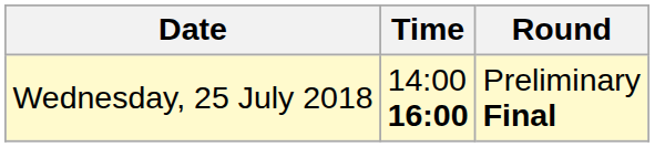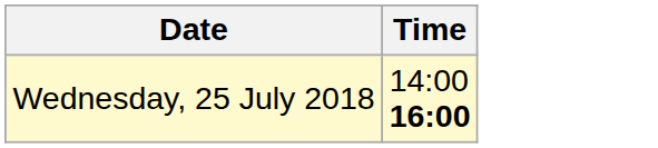- column: Round | Preliminary Final
